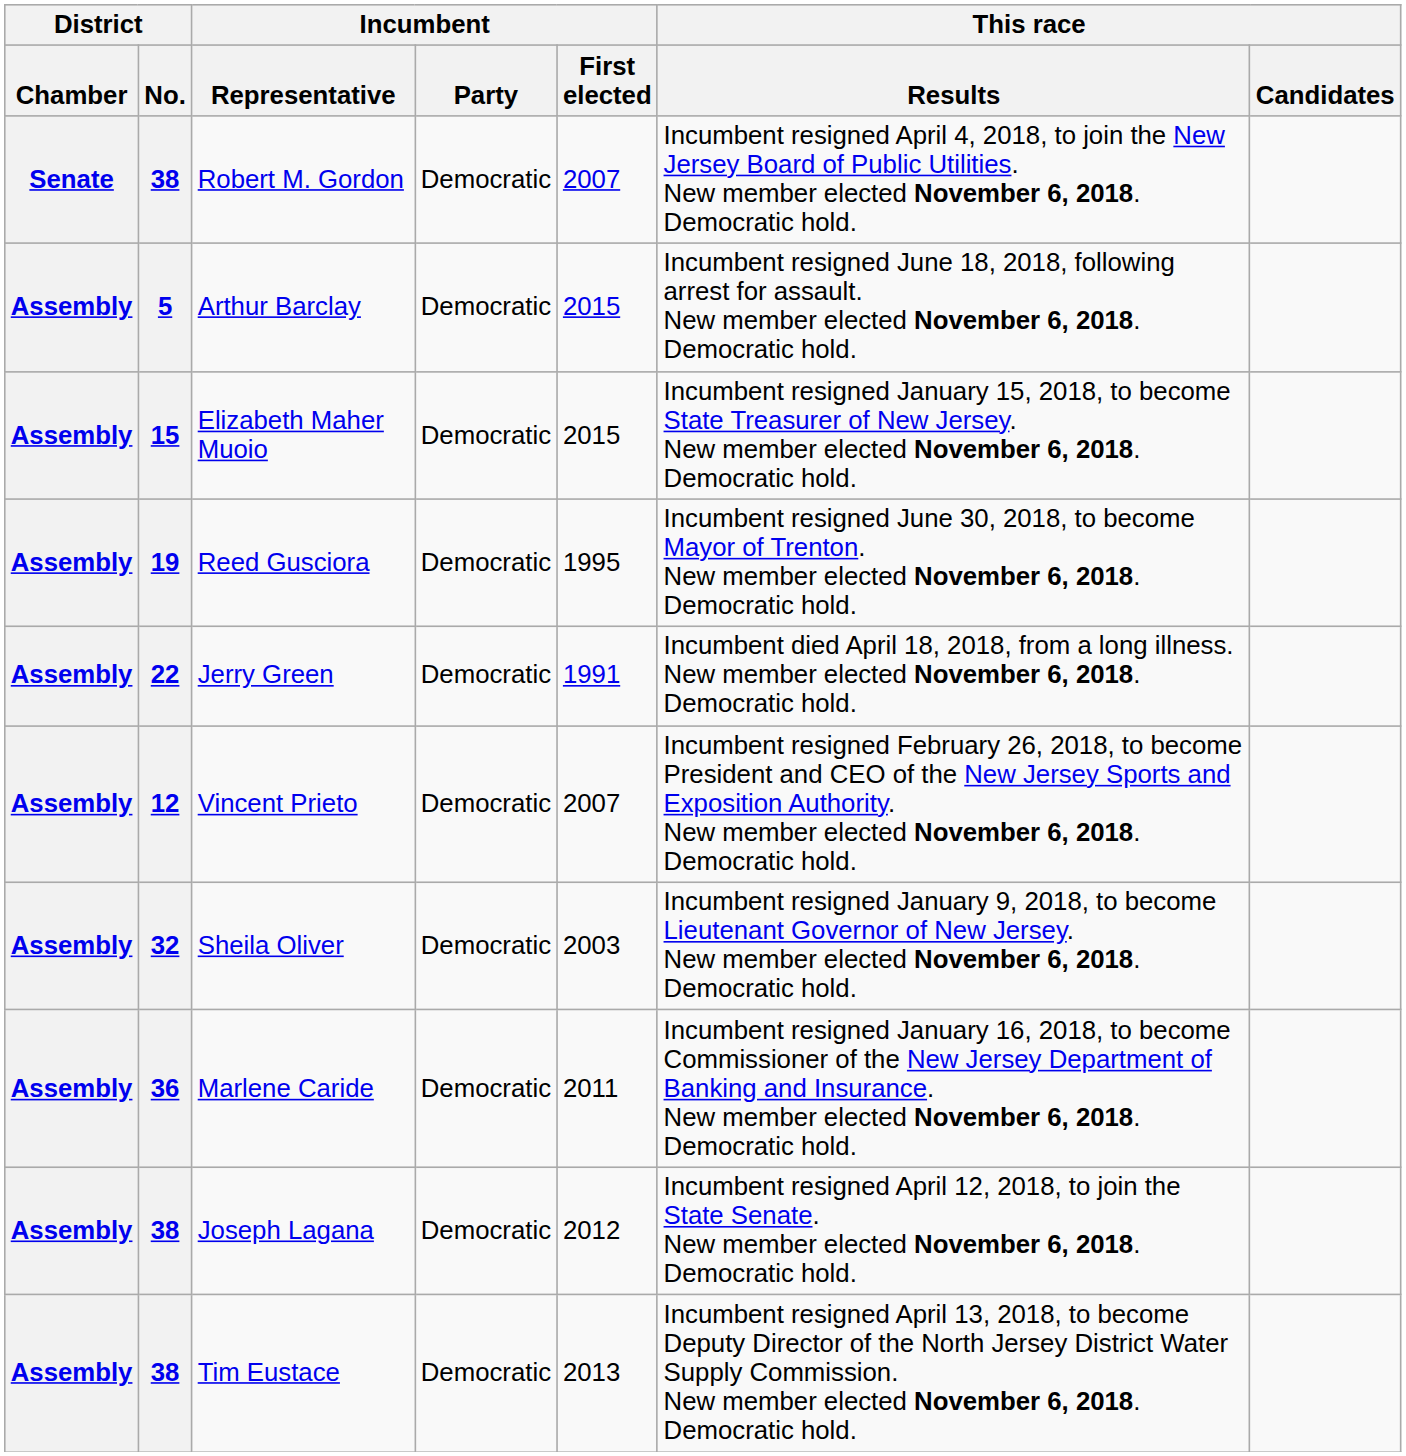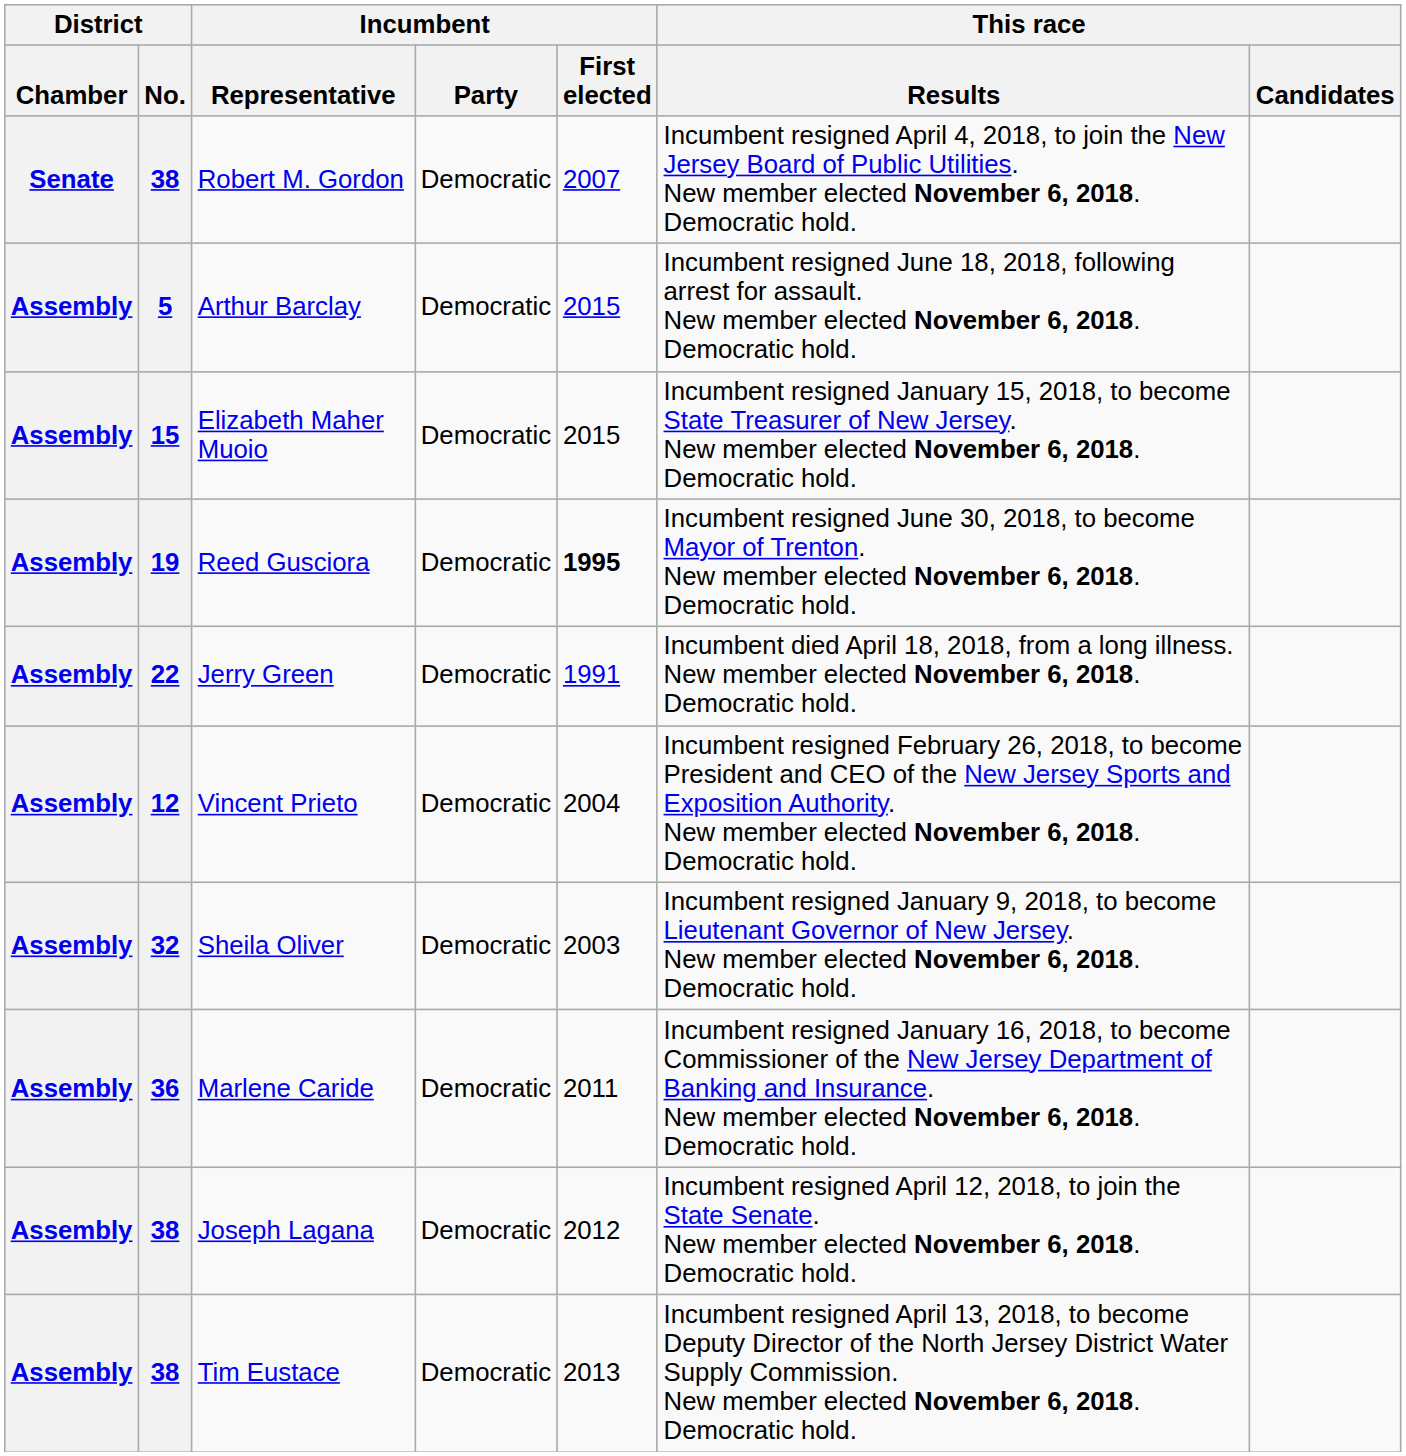Reed Gusciora | Incumbent / First elected: normal -> bold
Vincent Prieto | Incumbent / First elected: 2007 -> 2004
